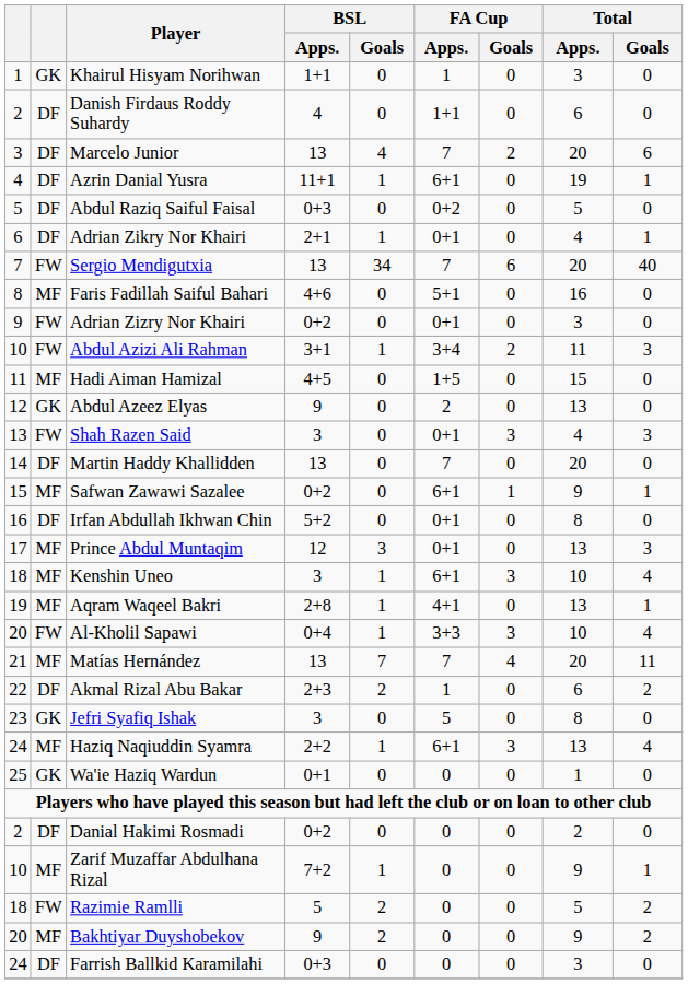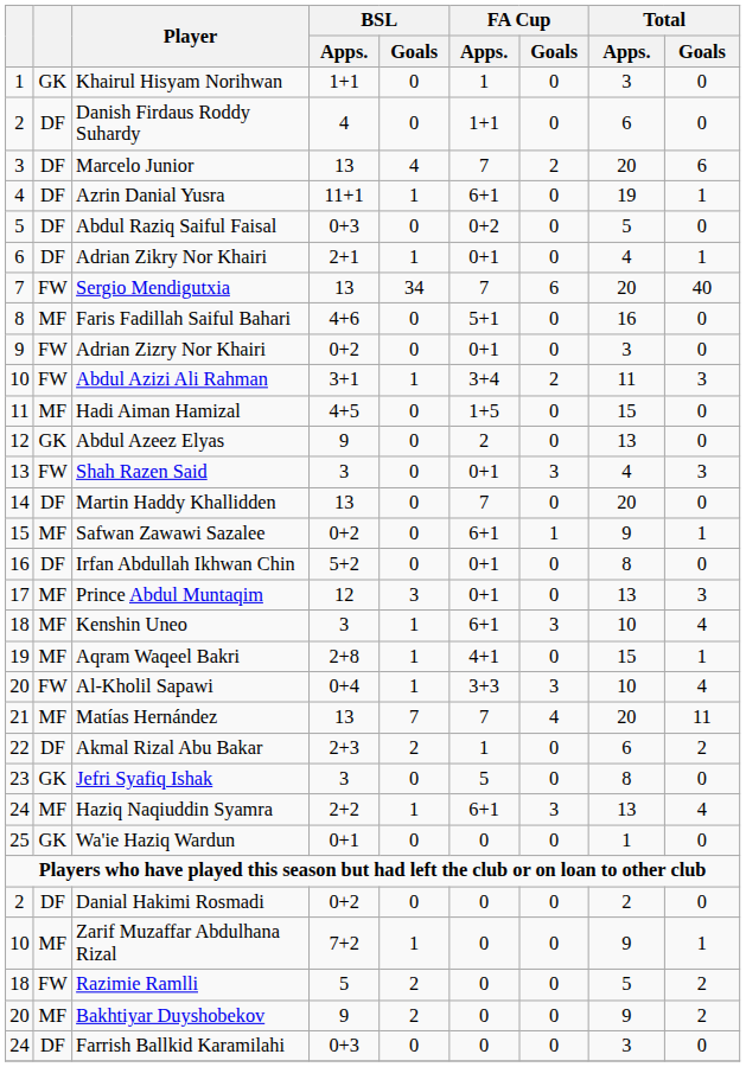Aqram Waqeel Bakri | Total / Apps.: 13 -> 15
